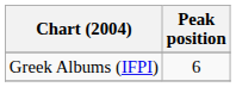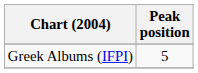Greek Albums (IFPI) | Peak position: 6 -> 5
